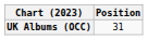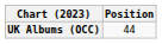UK Albums (OCC) | Position: 31 -> 44
